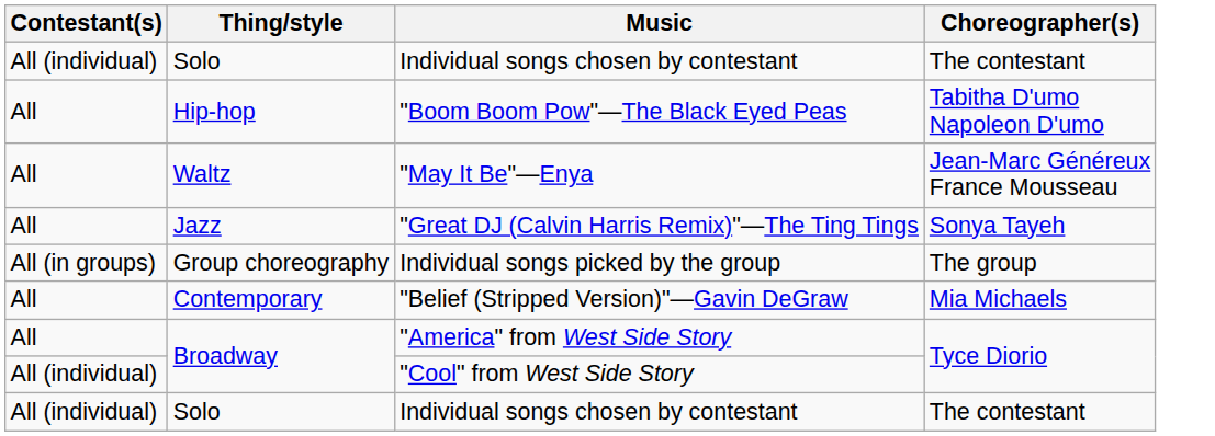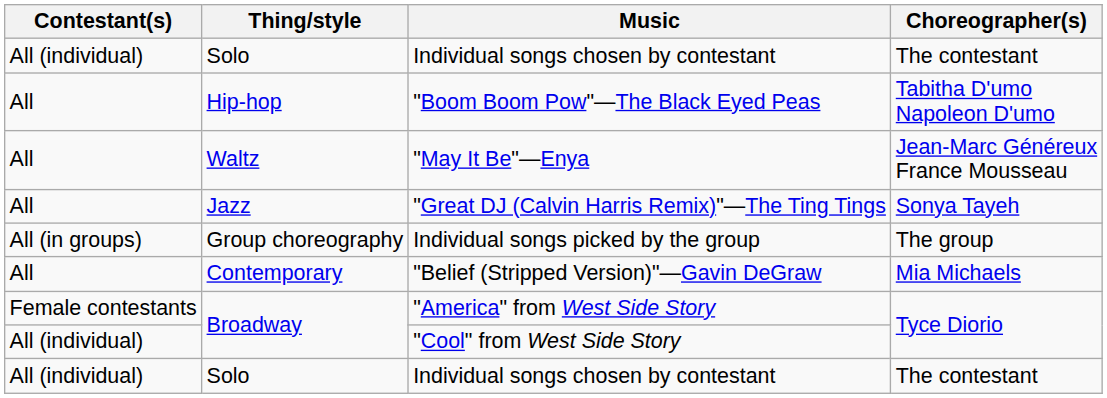"America" from West Side Story | Contestant(s): All -> Female contestants
